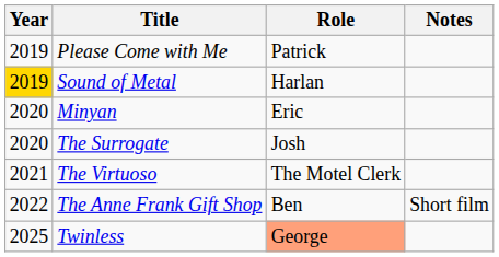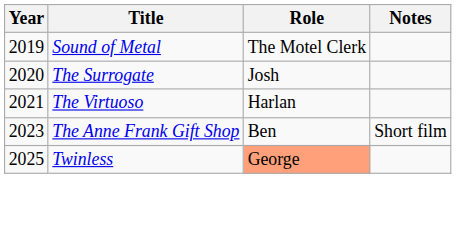- row: 2019 | Please Come with Me | Patrick
Sound of Metal | Year: gold background -> no background
Sound of Metal | Role: Harlan -> The Motel Clerk
- row: 2020 | Minyan | Eric
The Virtuoso | Role: The Motel Clerk -> Harlan
The Anne Frank Gift Shop | Year: 2022 -> 2023
